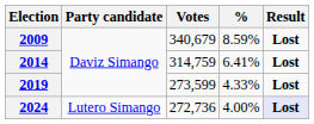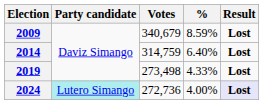2014 | %: 6.41% -> 6.40%
2019 | Votes: 273,599 -> 273,498
2024 | Party candidate: no background -> paleturquoise background
